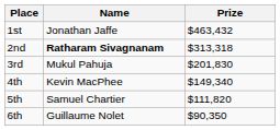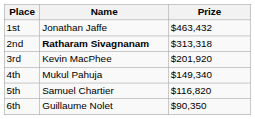3rd | Name: Mukul Pahuja -> Kevin MacPhee
3rd | Prize: $201,830 -> $201,920
4th | Name: Kevin MacPhee -> Mukul Pahuja
5th | Prize: $111,820 -> $116,820
